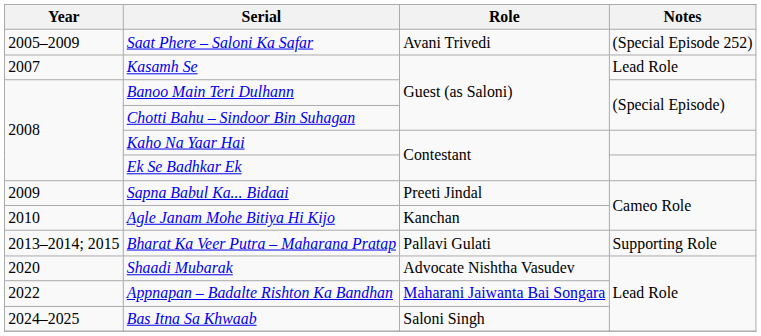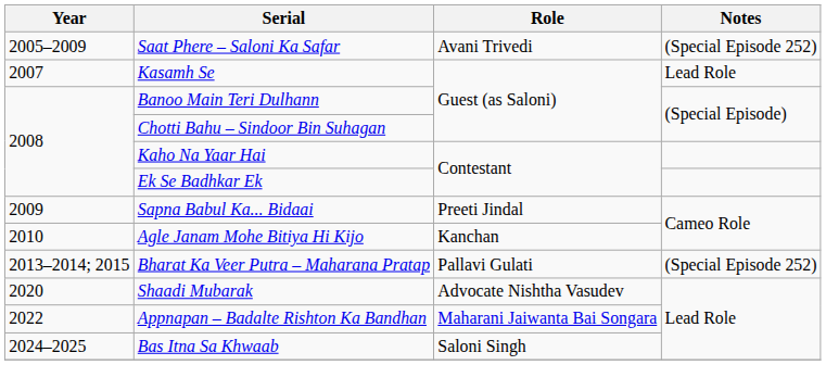Bharat Ka Veer Putra – Maharana Pratap | Notes: Supporting Role -> (Special Episode 252)
